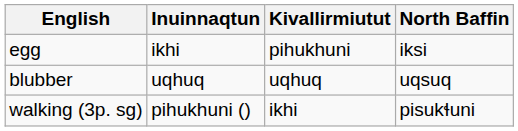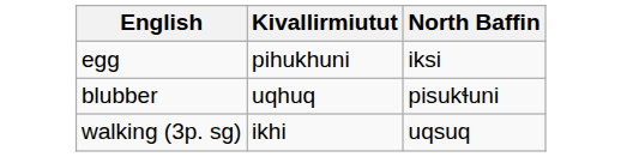- column: Inuinnaqtun | ikhi | uqhuq | pihukhuni ()
blubber | North Baffin: uqsuq -> pisukɬuni
walking (3p. sg) | North Baffin: pisukɬuni -> uqsuq
